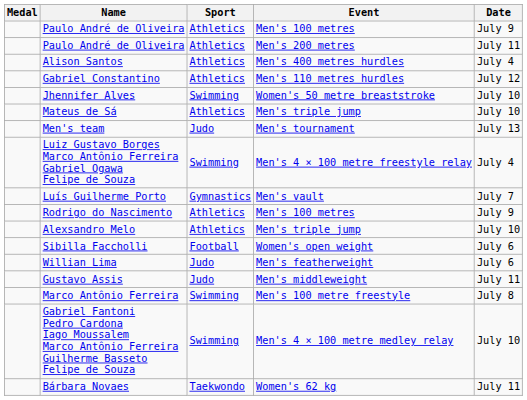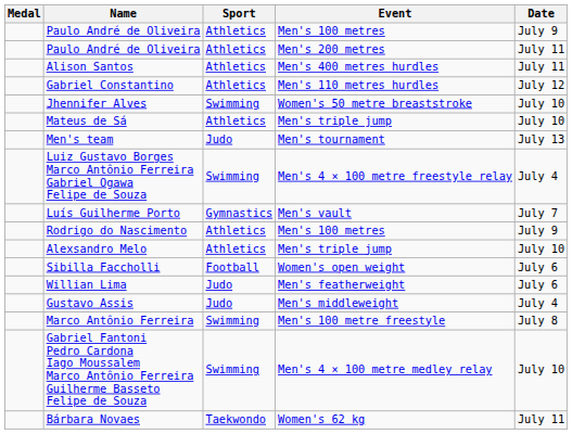Alison Santos | Date: July 4 -> July 11
Gustavo Assis | Date: July 11 -> July 4
